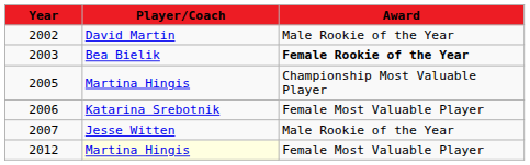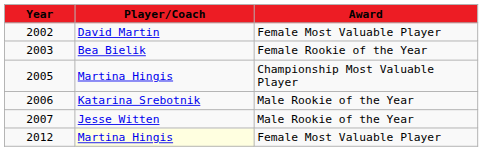2002 | Award: Male Rookie of the Year -> Female Most Valuable Player
2003 | Award: bold -> normal
2006 | Award: Female Most Valuable Player -> Male Rookie of the Year
